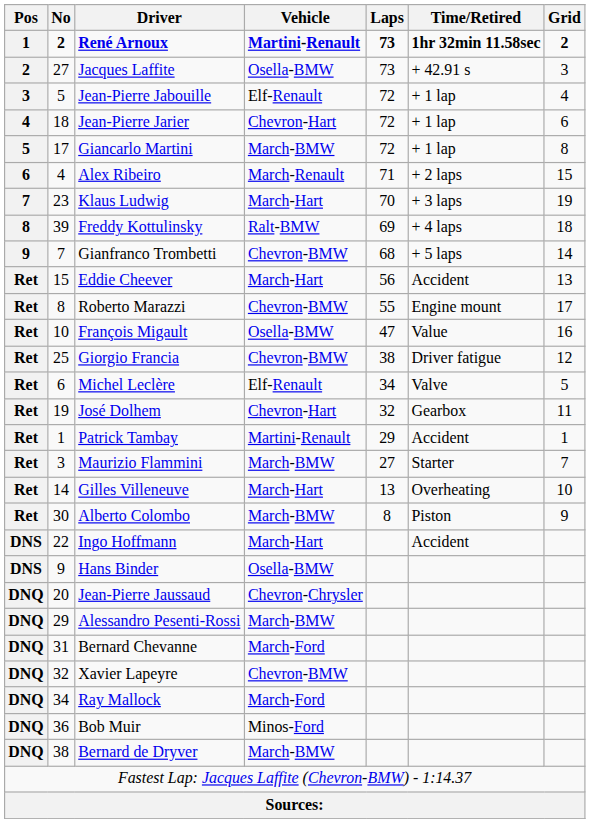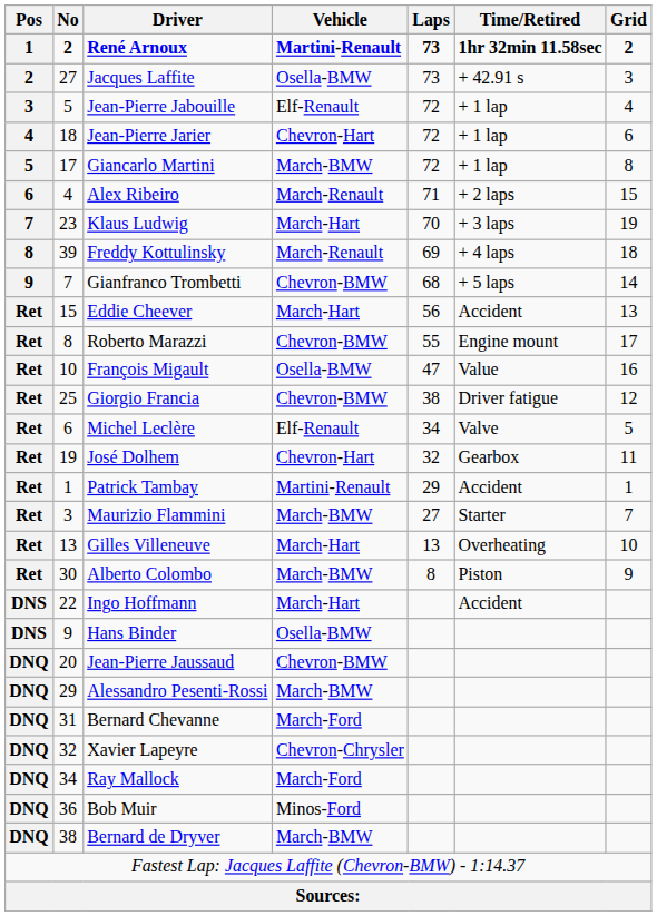Freddy Kottulinsky | Vehicle: Ralt-BMW -> March-Renault
Gilles Villeneuve | No: 14 -> 13
Jean-Pierre Jaussaud | Vehicle: Chevron-Chrysler -> Chevron-BMW
Xavier Lapeyre | Vehicle: Chevron-BMW -> Chevron-Chrysler
